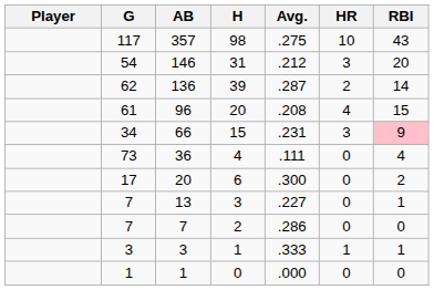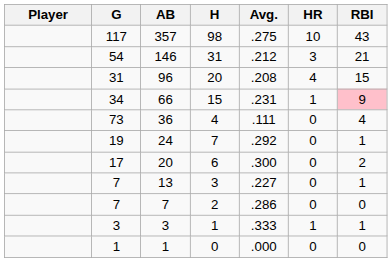146 | RBI: 20 -> 21
- row: 62 | 136 | 39 | .287 | 2 | 14
96 | G: 61 -> 31
66 | HR: 3 -> 1
+ row: 19 | 24 | 7 | .292 | 0 | 1
